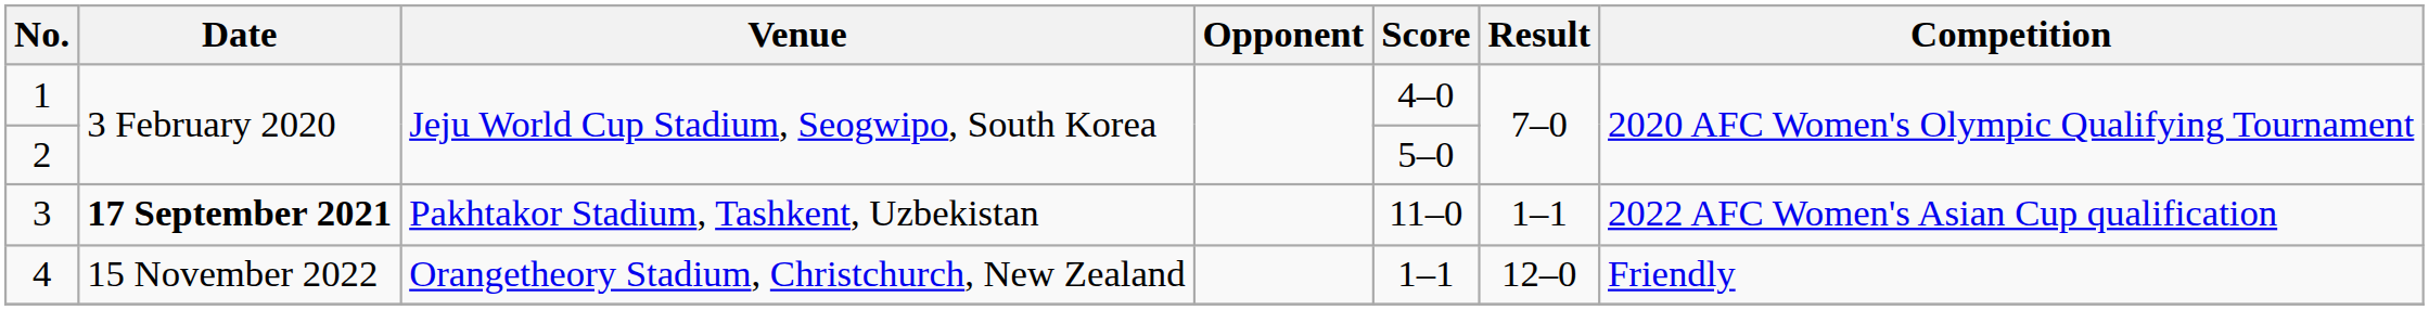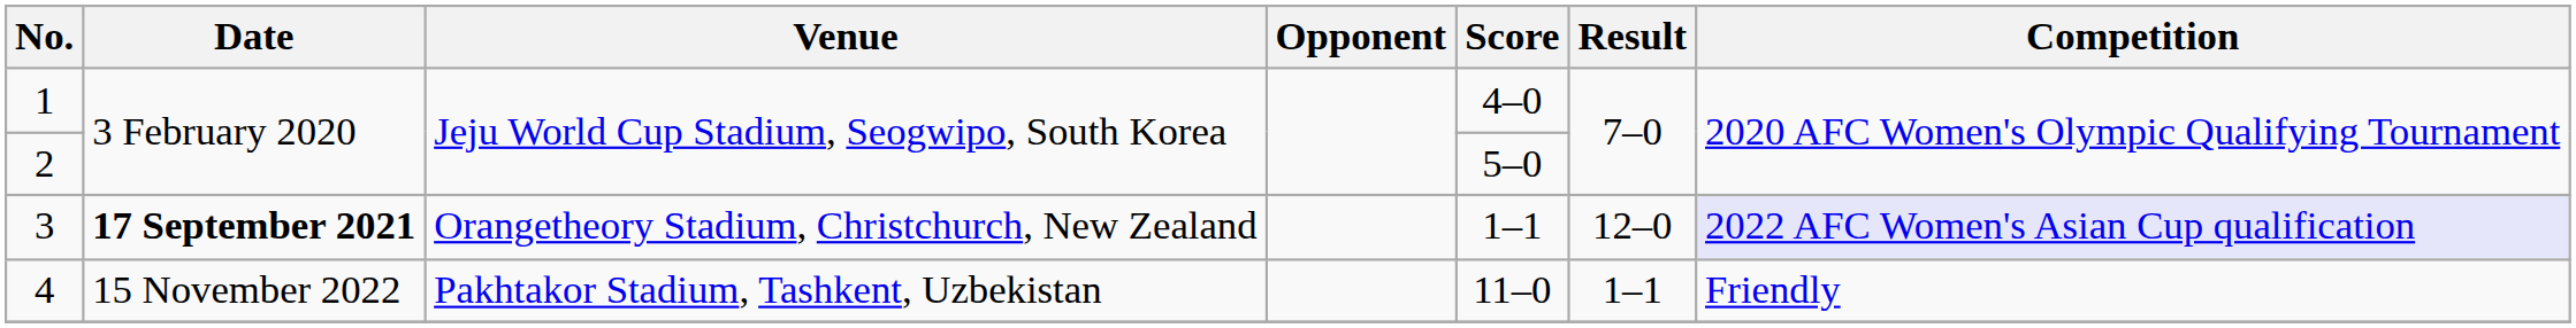3 | Venue: Pakhtakor Stadium, Tashkent, Uzbekistan -> Orangetheory Stadium, Christchurch, New Zealand
3 | Score: 11–0 -> 1–1
3 | Result: 1–1 -> 12–0
3 | Competition: no background -> lavender background
4 | Venue: Orangetheory Stadium, Christchurch, New Zealand -> Pakhtakor Stadium, Tashkent, Uzbekistan
4 | Score: 1–1 -> 11–0
4 | Result: 12–0 -> 1–1
